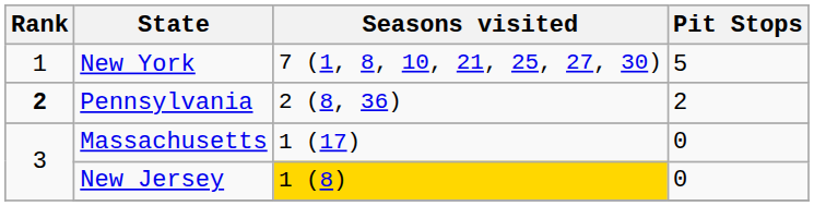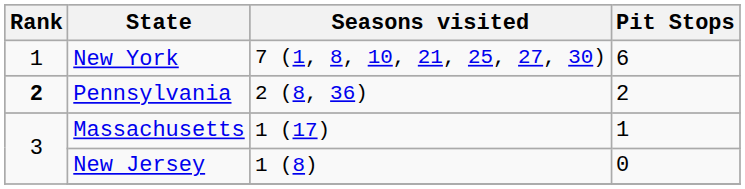New York | Pit Stops: 5 -> 6
Massachusetts | Pit Stops: 0 -> 1
New Jersey | Seasons visited: gold background -> no background
